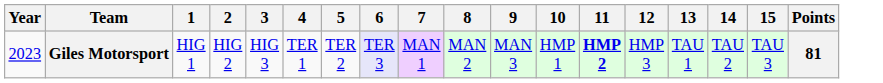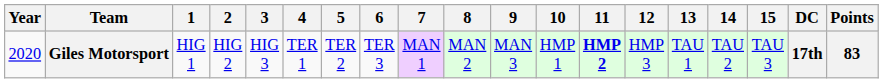+ column: DC | 17th
Giles Motorsport | Year: 2023 -> 2020
Giles Motorsport | 6: lavender background -> no background
Giles Motorsport | Points: 81 -> 83
